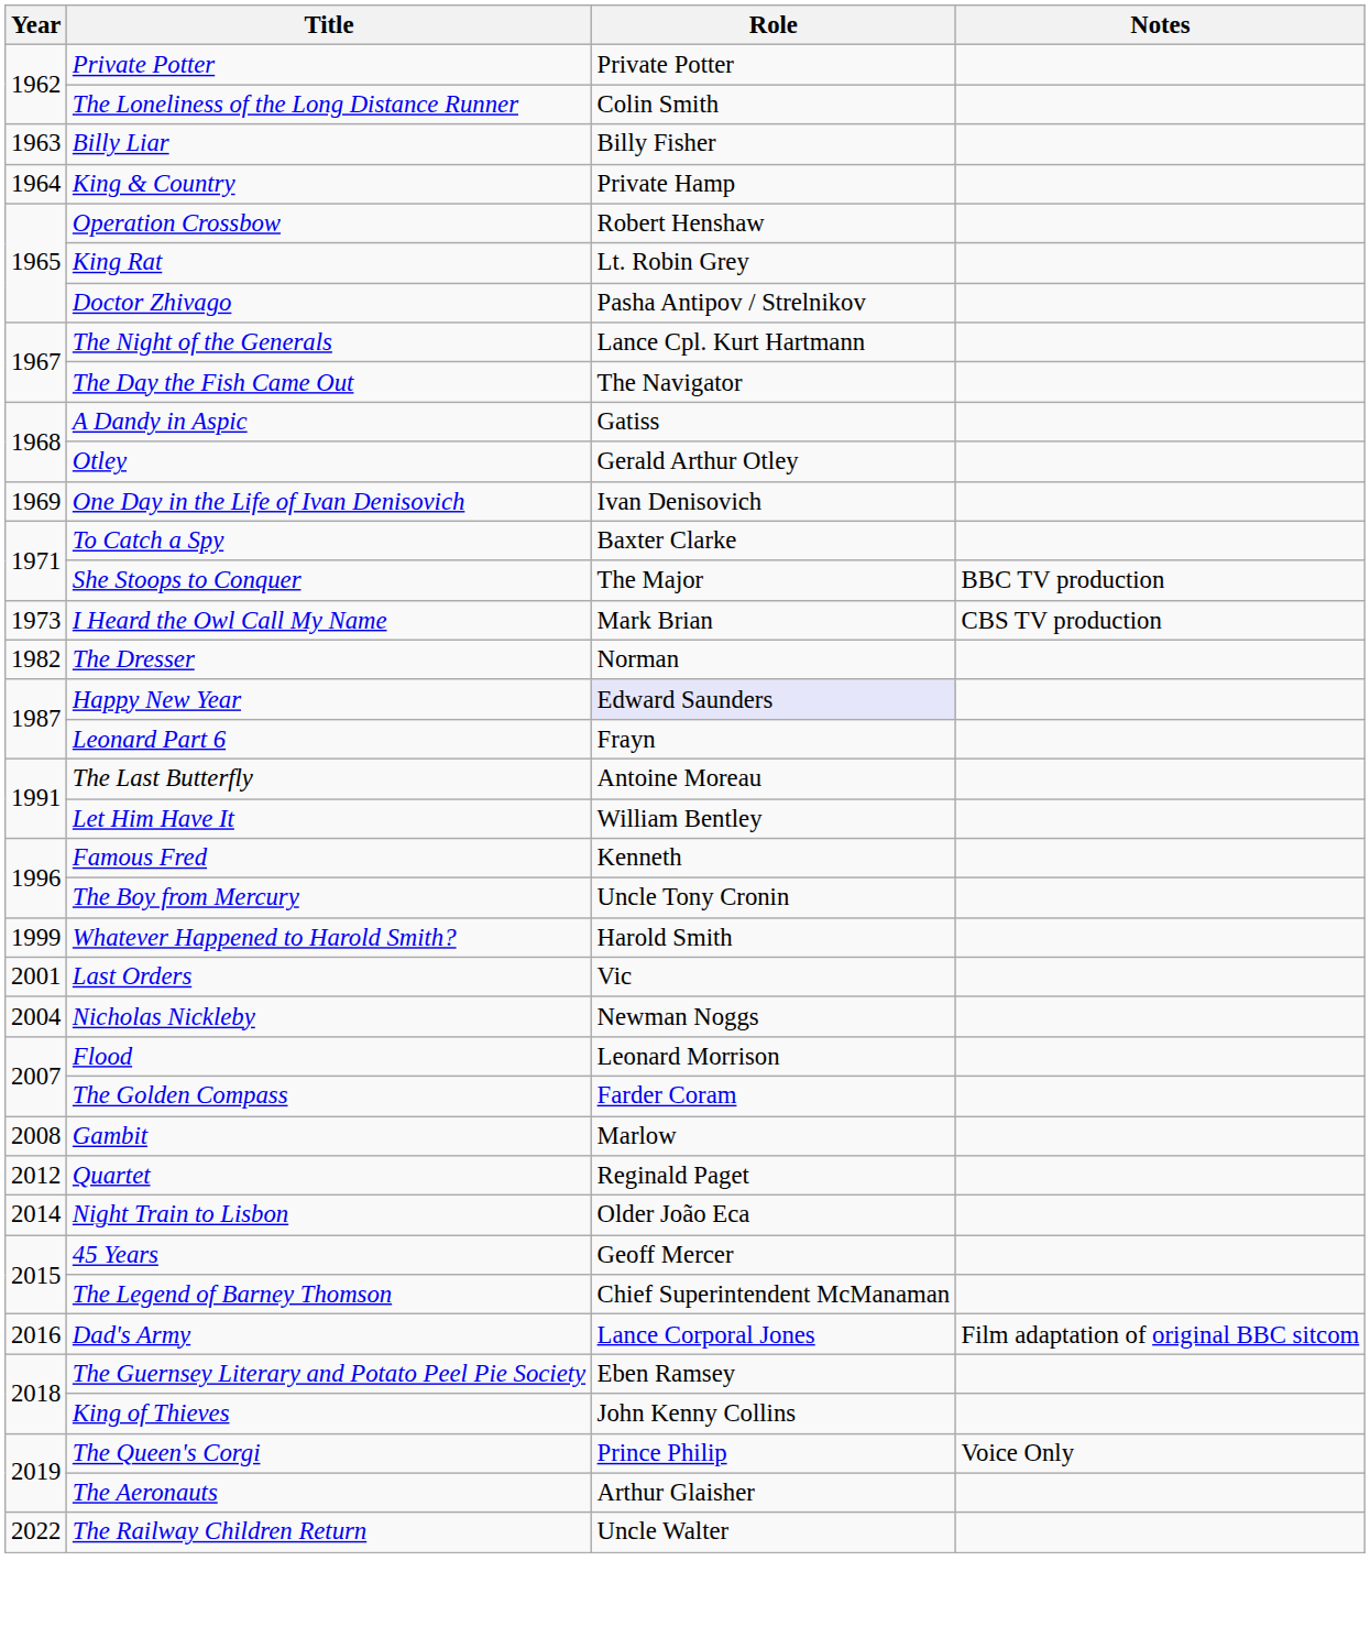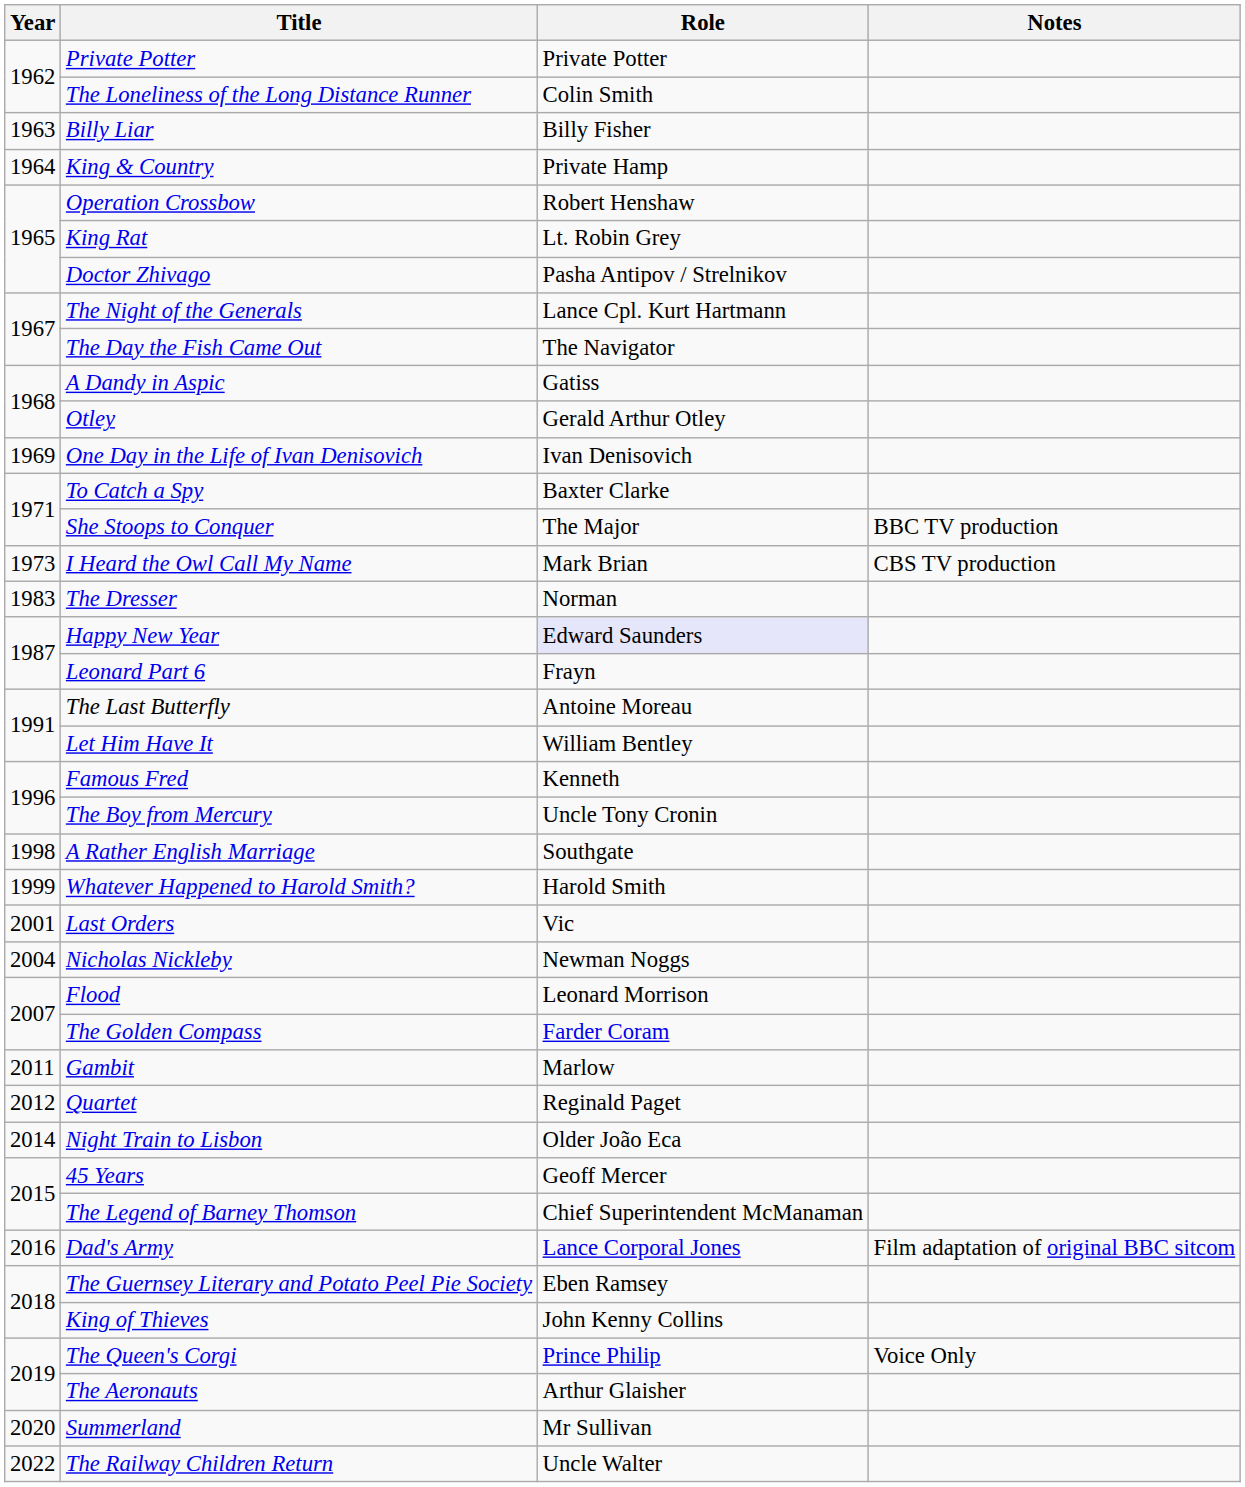The Dresser | Year: 1982 -> 1983
+ row: 1998 | A Rather English Marriage | Southgate
Gambit | Year: 2008 -> 2011
+ row: 2020 | Summerland | Mr Sullivan
